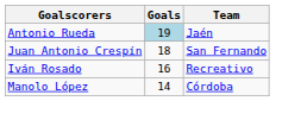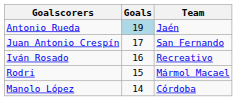Juan Antonio Crespín | Goals: 18 -> 17
+ row: Rodri | 15 | Mármol Macael
